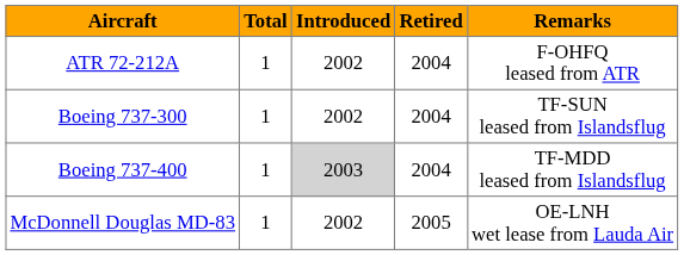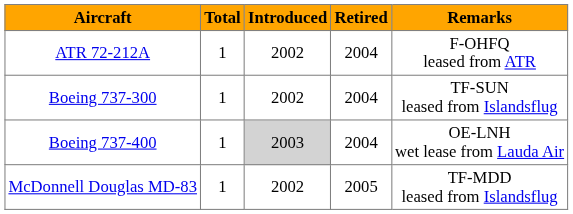Boeing 737-400 | Remarks: TF-MDD leased from Islandsflug -> OE-LNH wet lease from Lauda Air
McDonnell Douglas MD-83 | Remarks: OE-LNH wet lease from Lauda Air -> TF-MDD leased from Islandsflug
